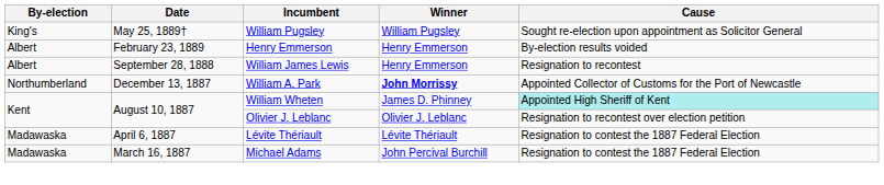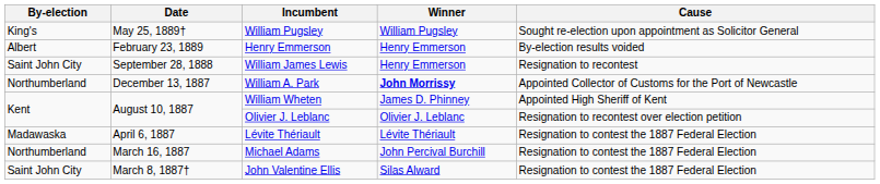William James Lewis | By-election: Albert -> Saint John City
William Wheten | Cause: paleturquoise background -> no background
Michael Adams | By-election: Madawaska -> Northumberland
+ row: Saint John City | March 8, 1887† | John Valentine Ellis | Silas Alward | Resignation to contest the 1887 Federal Election
